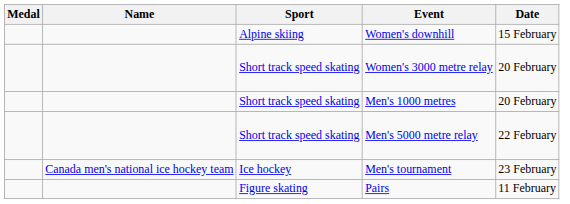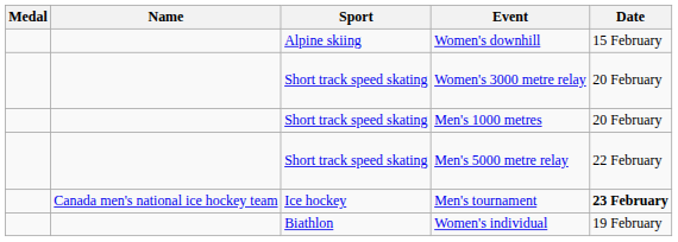Men's tournament | Date: normal -> bold
- row: Figure skating | Pairs | 11 February
+ row: Biathlon | Women's individual | 19 February
